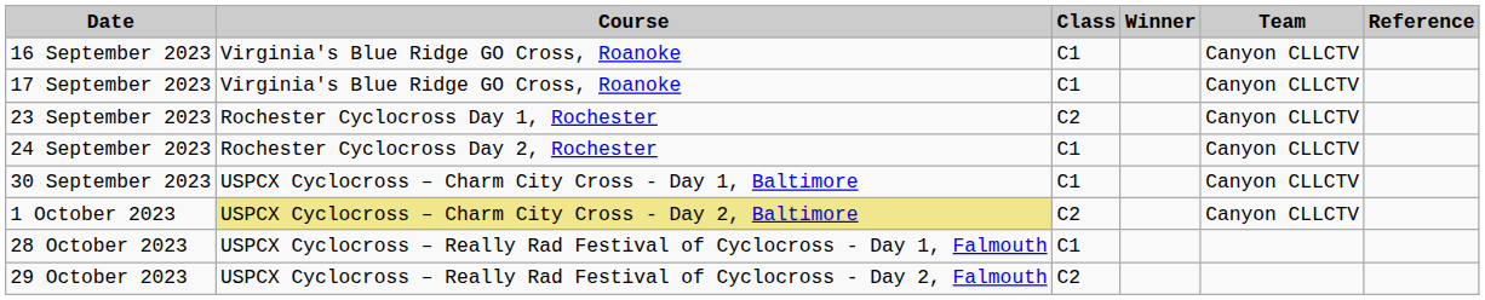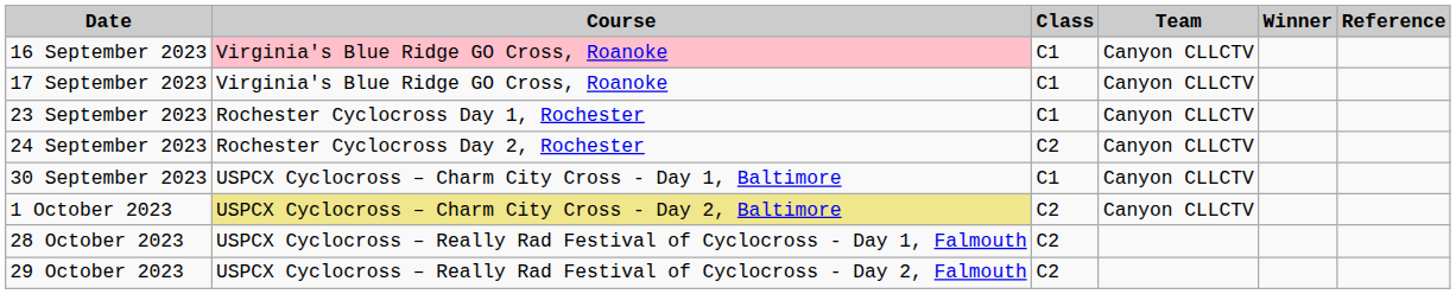columns swapped: Winner <-> Team
16 September 2023 | Course: no background -> pink background
23 September 2023 | Class: C2 -> C1
24 September 2023 | Class: C1 -> C2
28 October 2023 | Class: C1 -> C2
